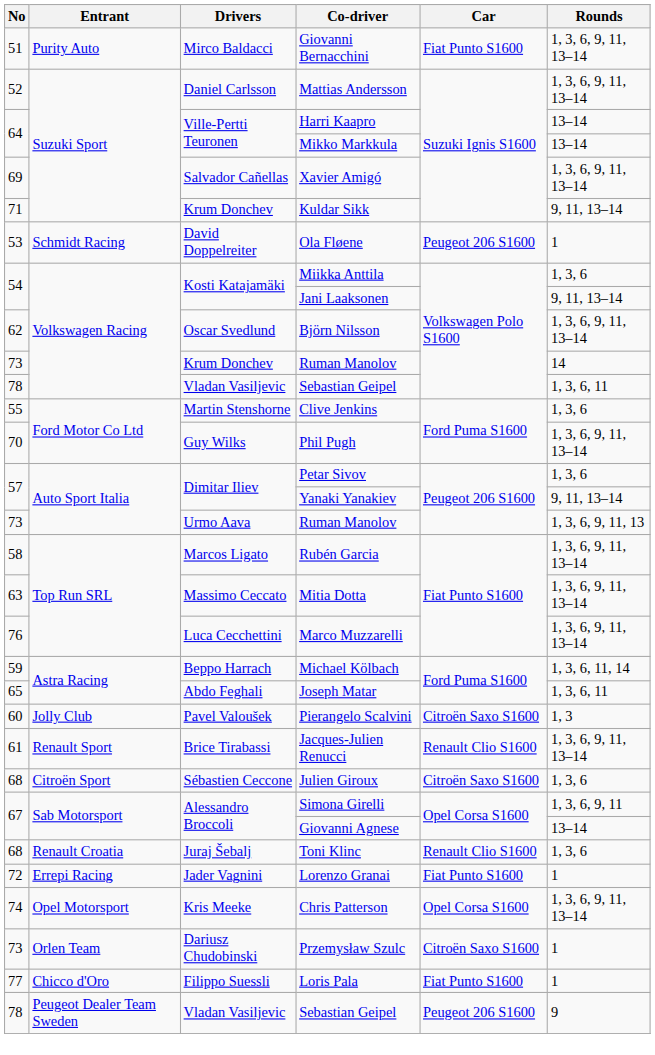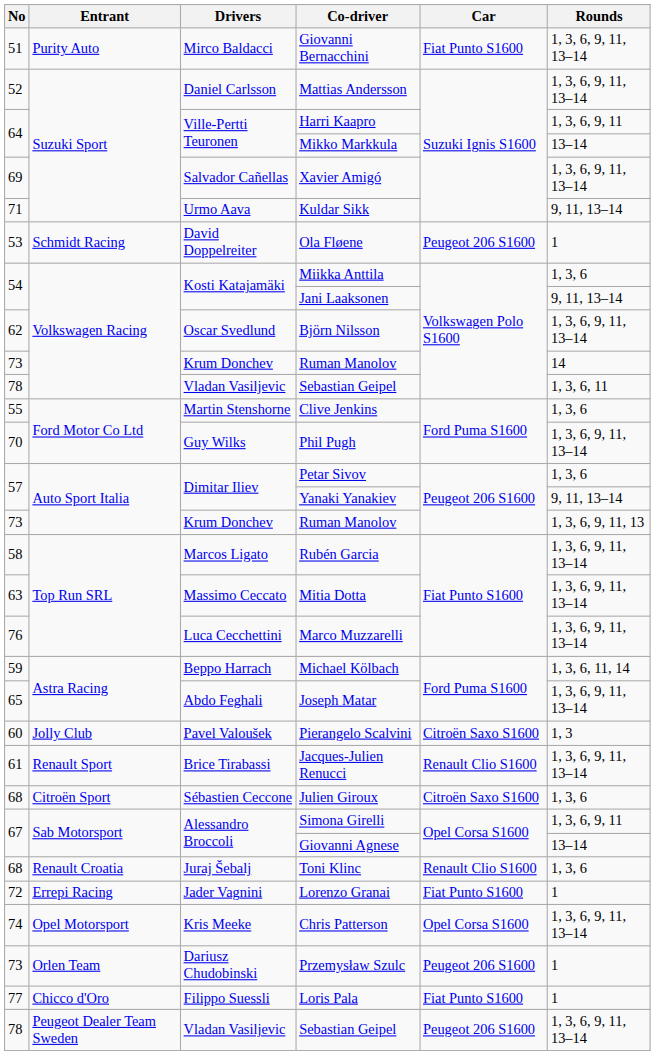Harri Kaapro | Rounds: 13–14 -> 1, 3, 6, 9, 11
Kuldar Sikk | Drivers: Krum Donchev -> Urmo Aava
Auto Sport Italia / Ruman Manolov | Drivers: Urmo Aava -> Krum Donchev
Joseph Matar | Rounds: 1, 3, 6, 11 -> 1, 3, 6, 9, 11, 13–14
Przemysław Szulc | Car: Citroën Saxo S1600 -> Peugeot 206 S1600
Peugeot Dealer Team Sweden / Sebastian Geipel | Rounds: 9 -> 1, 3, 6, 9, 11, 13–14
